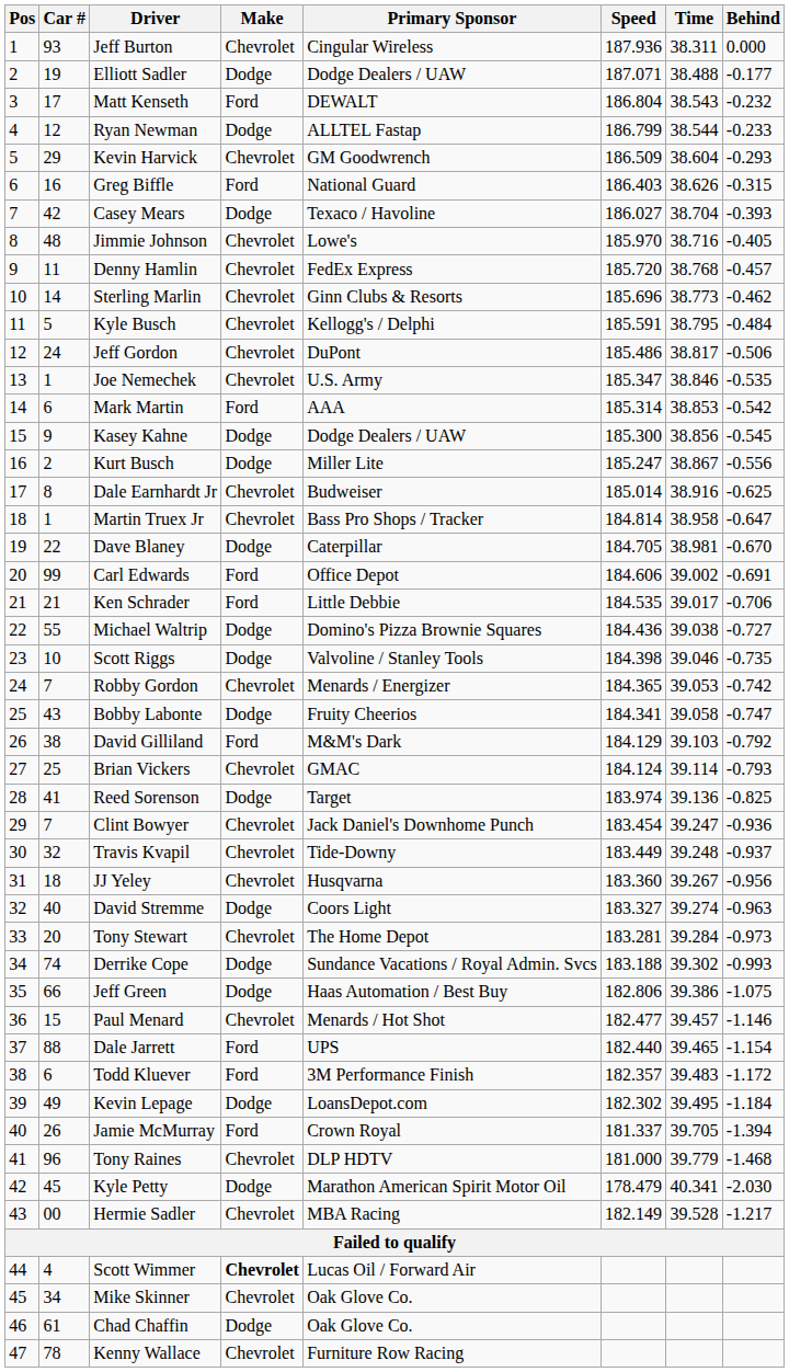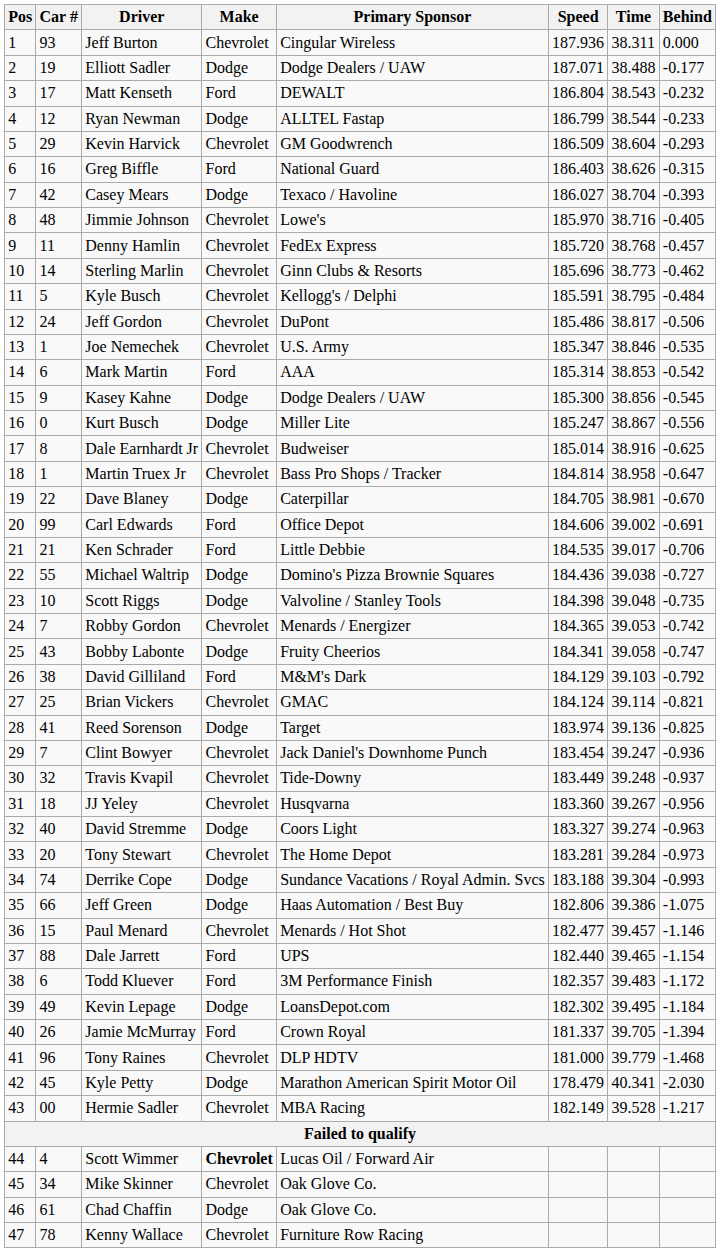Kurt Busch | Car #: 2 -> 0
Scott Riggs | Time: 39.046 -> 39.048
Brian Vickers | Behind: -0.793 -> -0.821
Derrike Cope | Time: 39.302 -> 39.304
